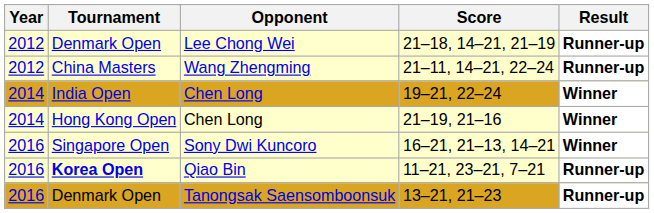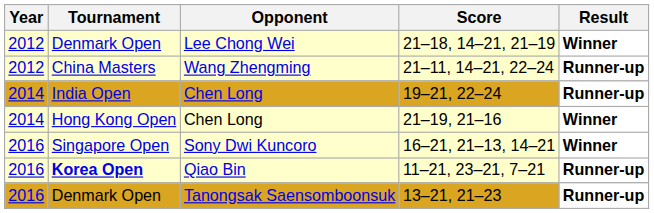21–18, 14–21, 21–19 | Result: Runner-up -> Winner
19–21, 22–24 | Result: Winner -> Runner-up
